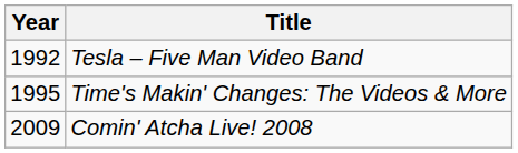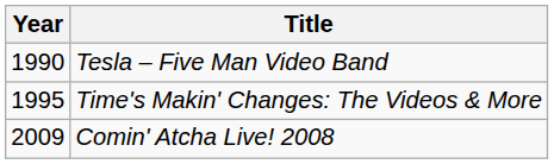Tesla – Five Man Video Band | Year: 1992 -> 1990
